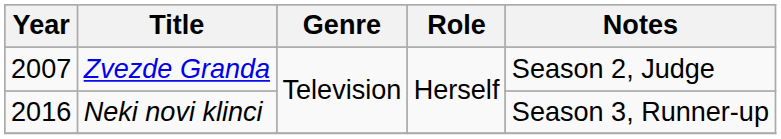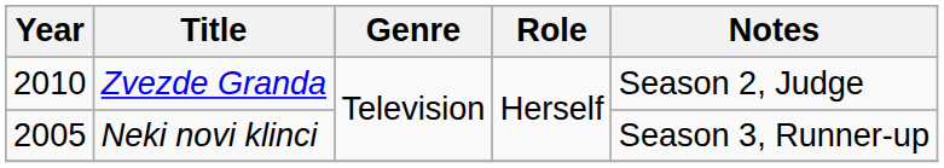Zvezde Granda | Year: 2007 -> 2010
Neki novi klinci | Year: 2016 -> 2005
